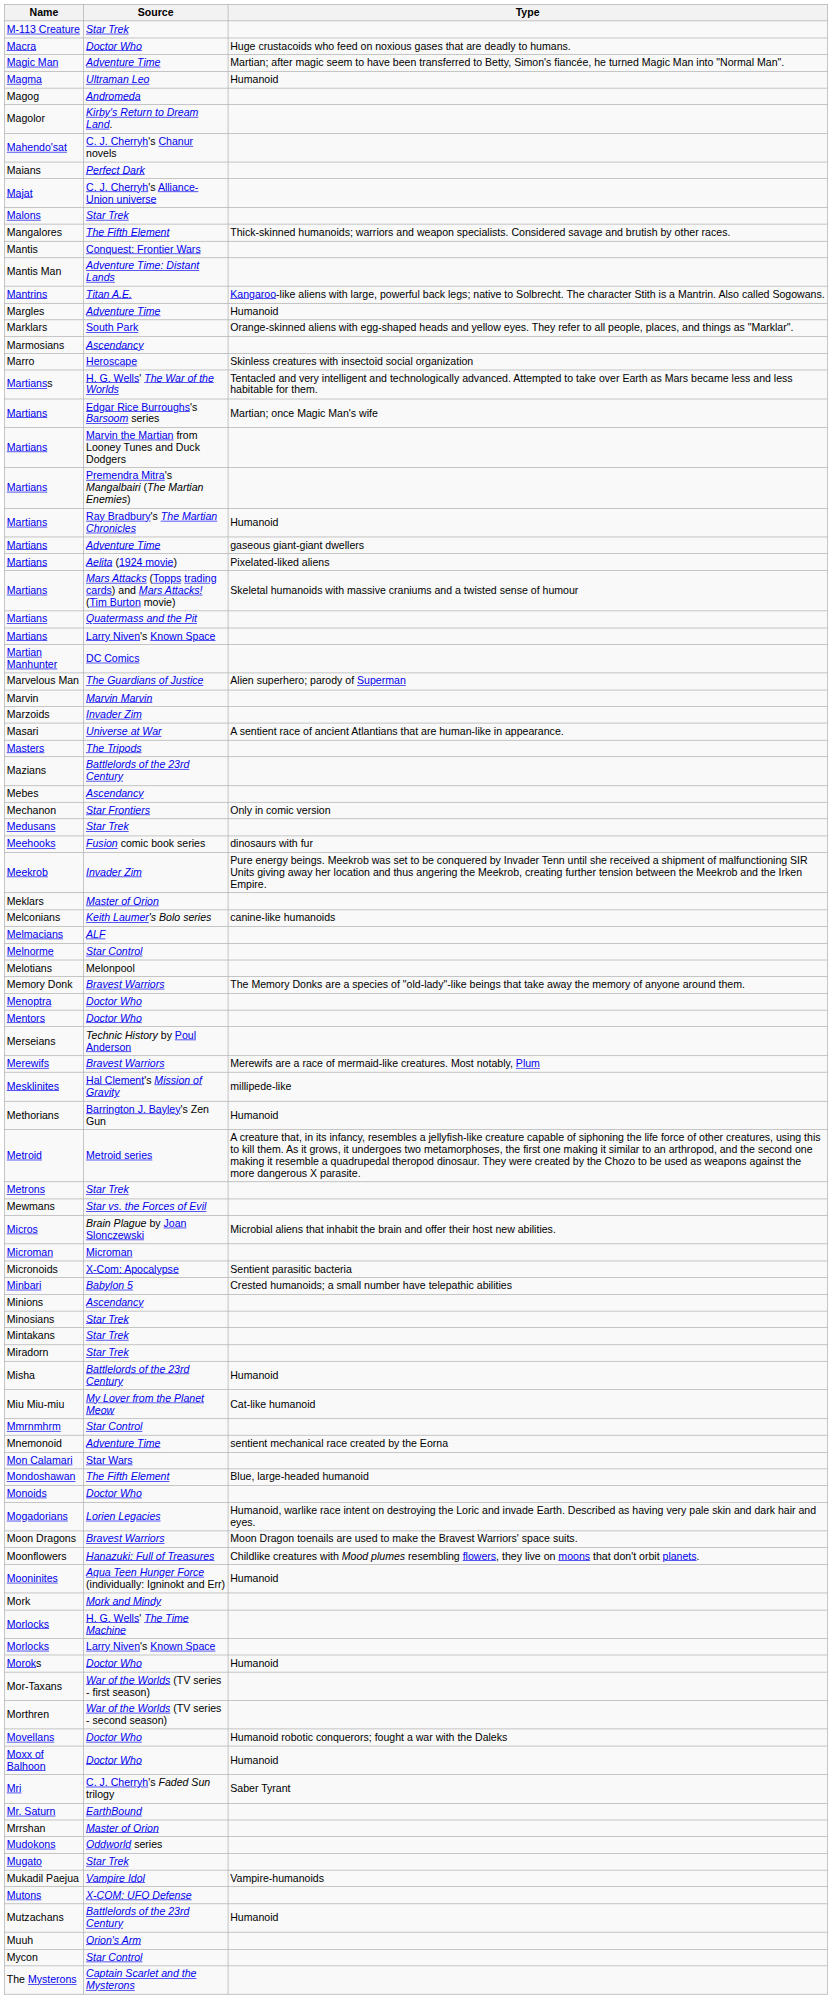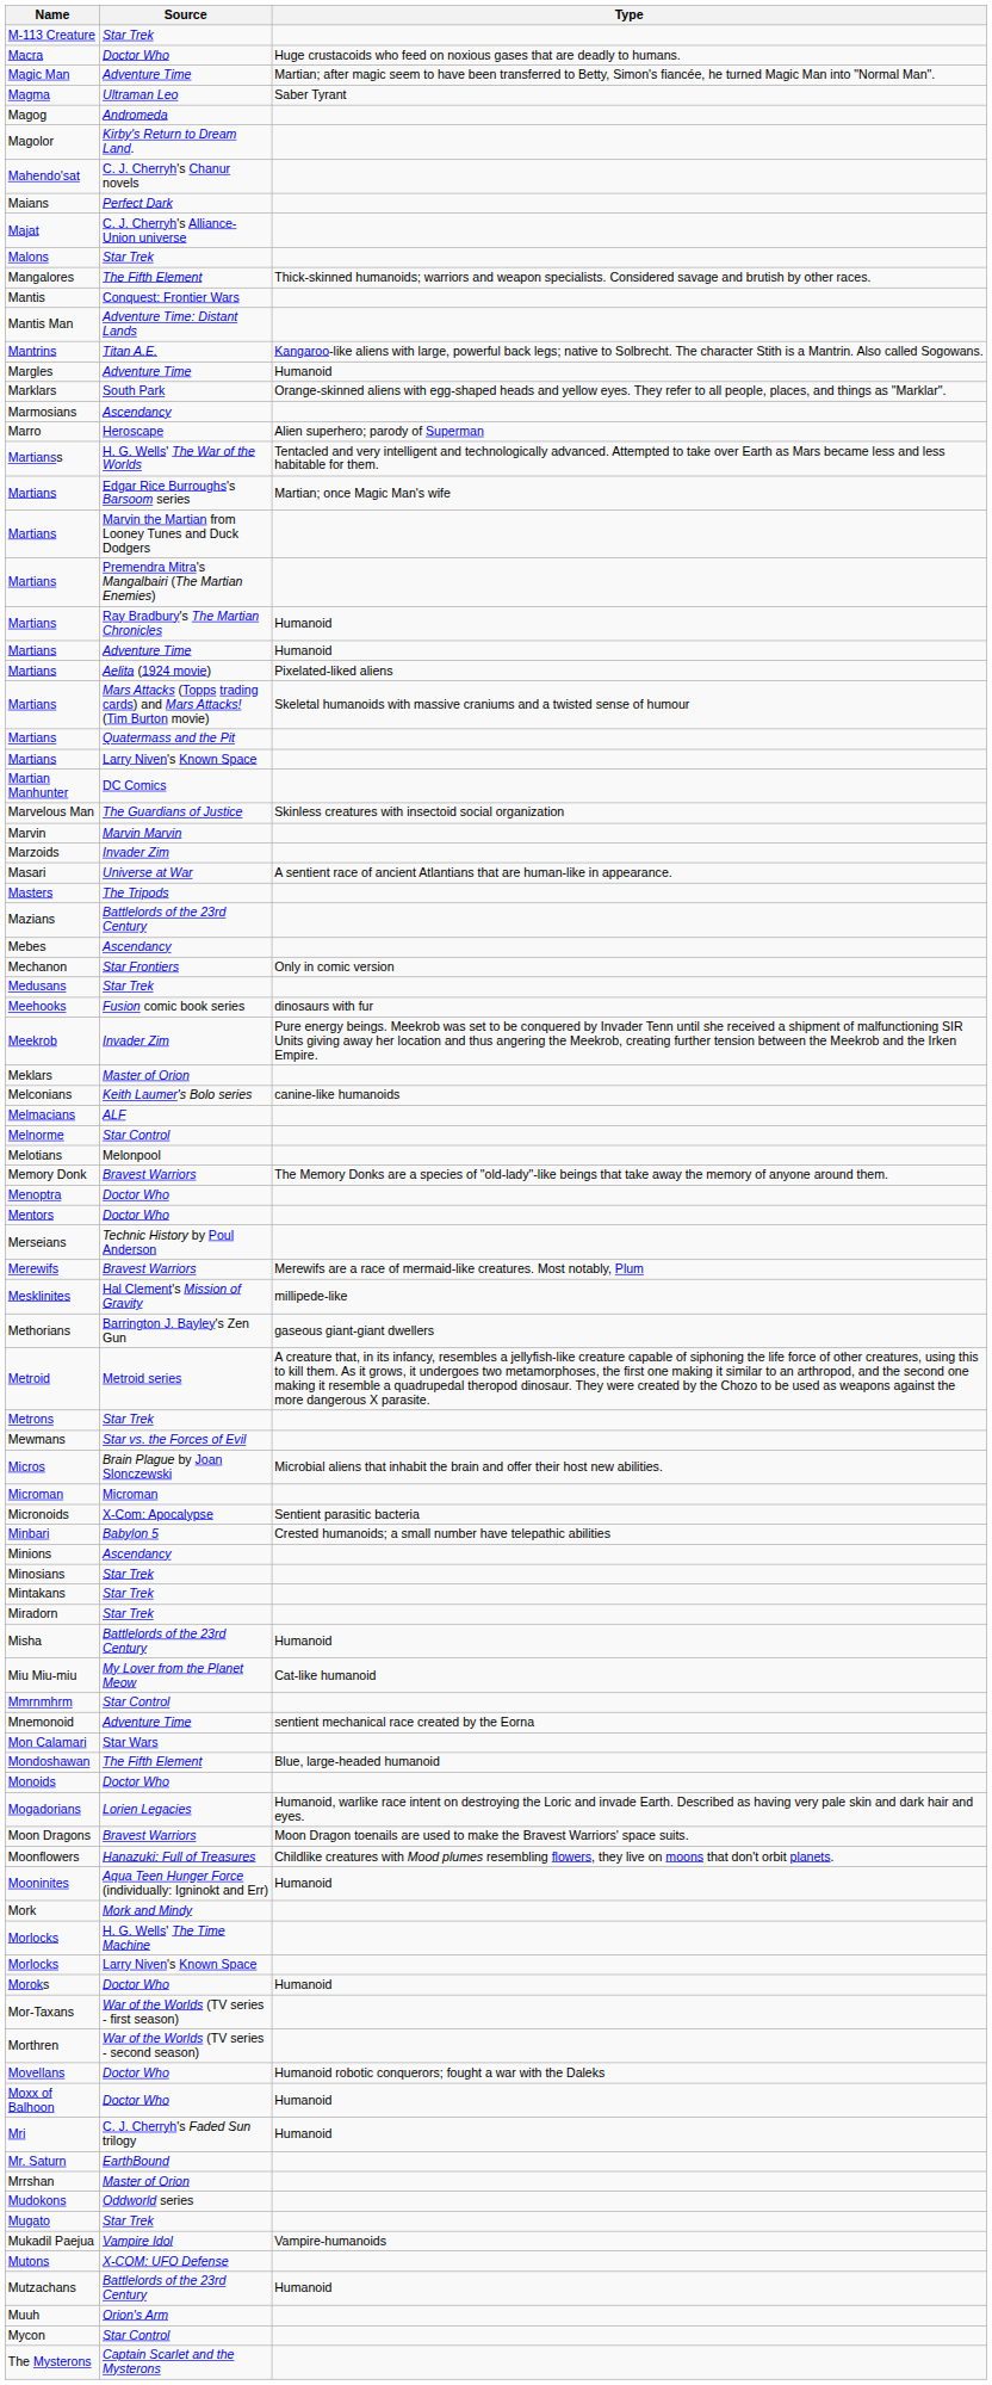Magma | Type: Humanoid -> Saber Tyrant
Marro | Type: Skinless creatures with insectoid social organization -> Alien superhero; parody of Superman
Martians / Adventure Time | Type: gaseous giant-giant dwellers -> Humanoid
Marvelous Man | Type: Alien superhero; parody of Superman -> Skinless creatures with insectoid social organization
Methorians | Type: Humanoid -> gaseous giant-giant dwellers
Mri | Type: Saber Tyrant -> Humanoid
